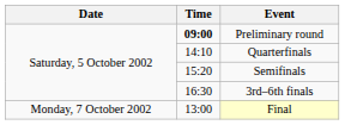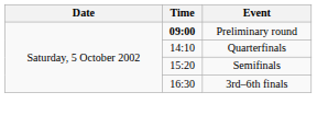- row: Monday, 7 October 2002 | 13:00 | Final
